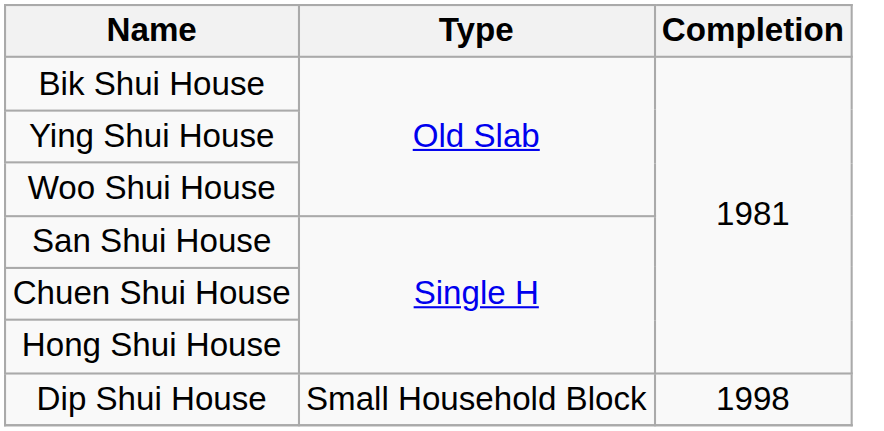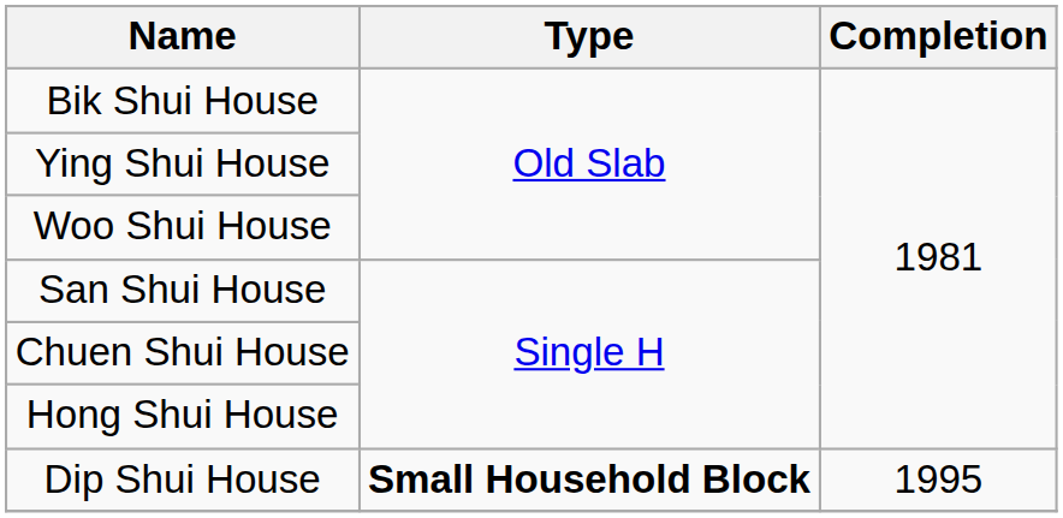Dip Shui House | Type: normal -> bold
Dip Shui House | Completion: 1998 -> 1995
